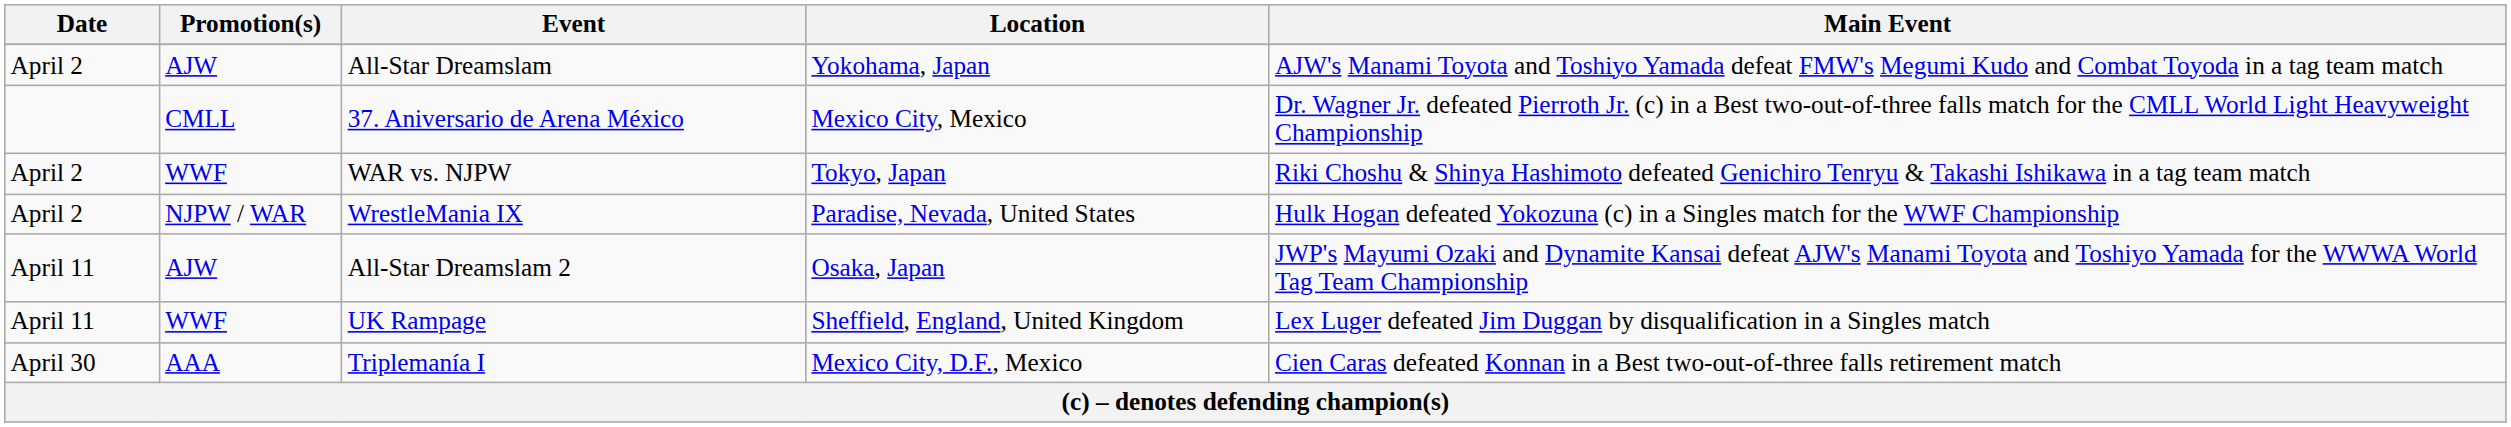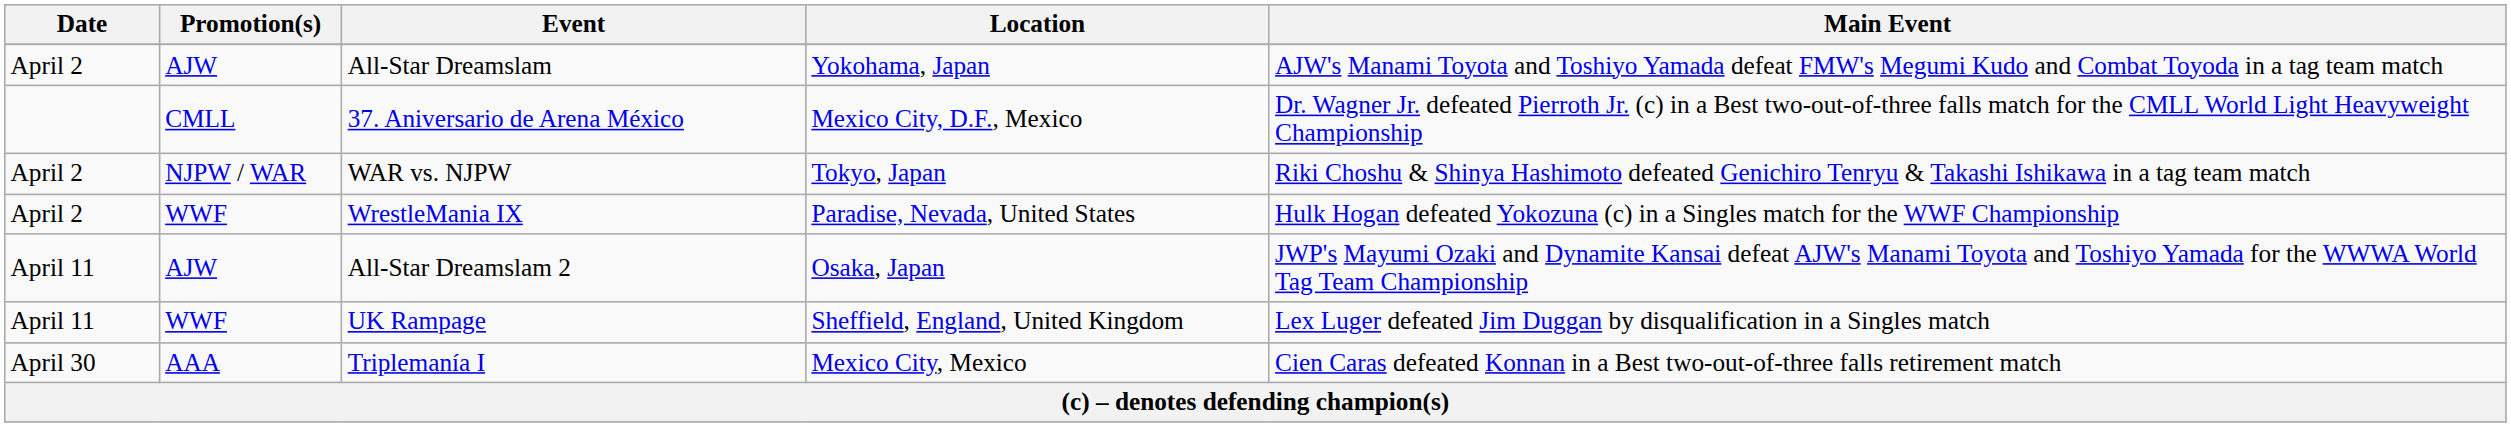37. Aniversario de Arena México | Location: Mexico City, Mexico -> Mexico City, D.F., Mexico
WAR vs. NJPW | Promotion(s): WWF -> NJPW / WAR
WrestleMania IX | Promotion(s): NJPW / WAR -> WWF
Triplemanía I | Location: Mexico City, D.F., Mexico -> Mexico City, Mexico
